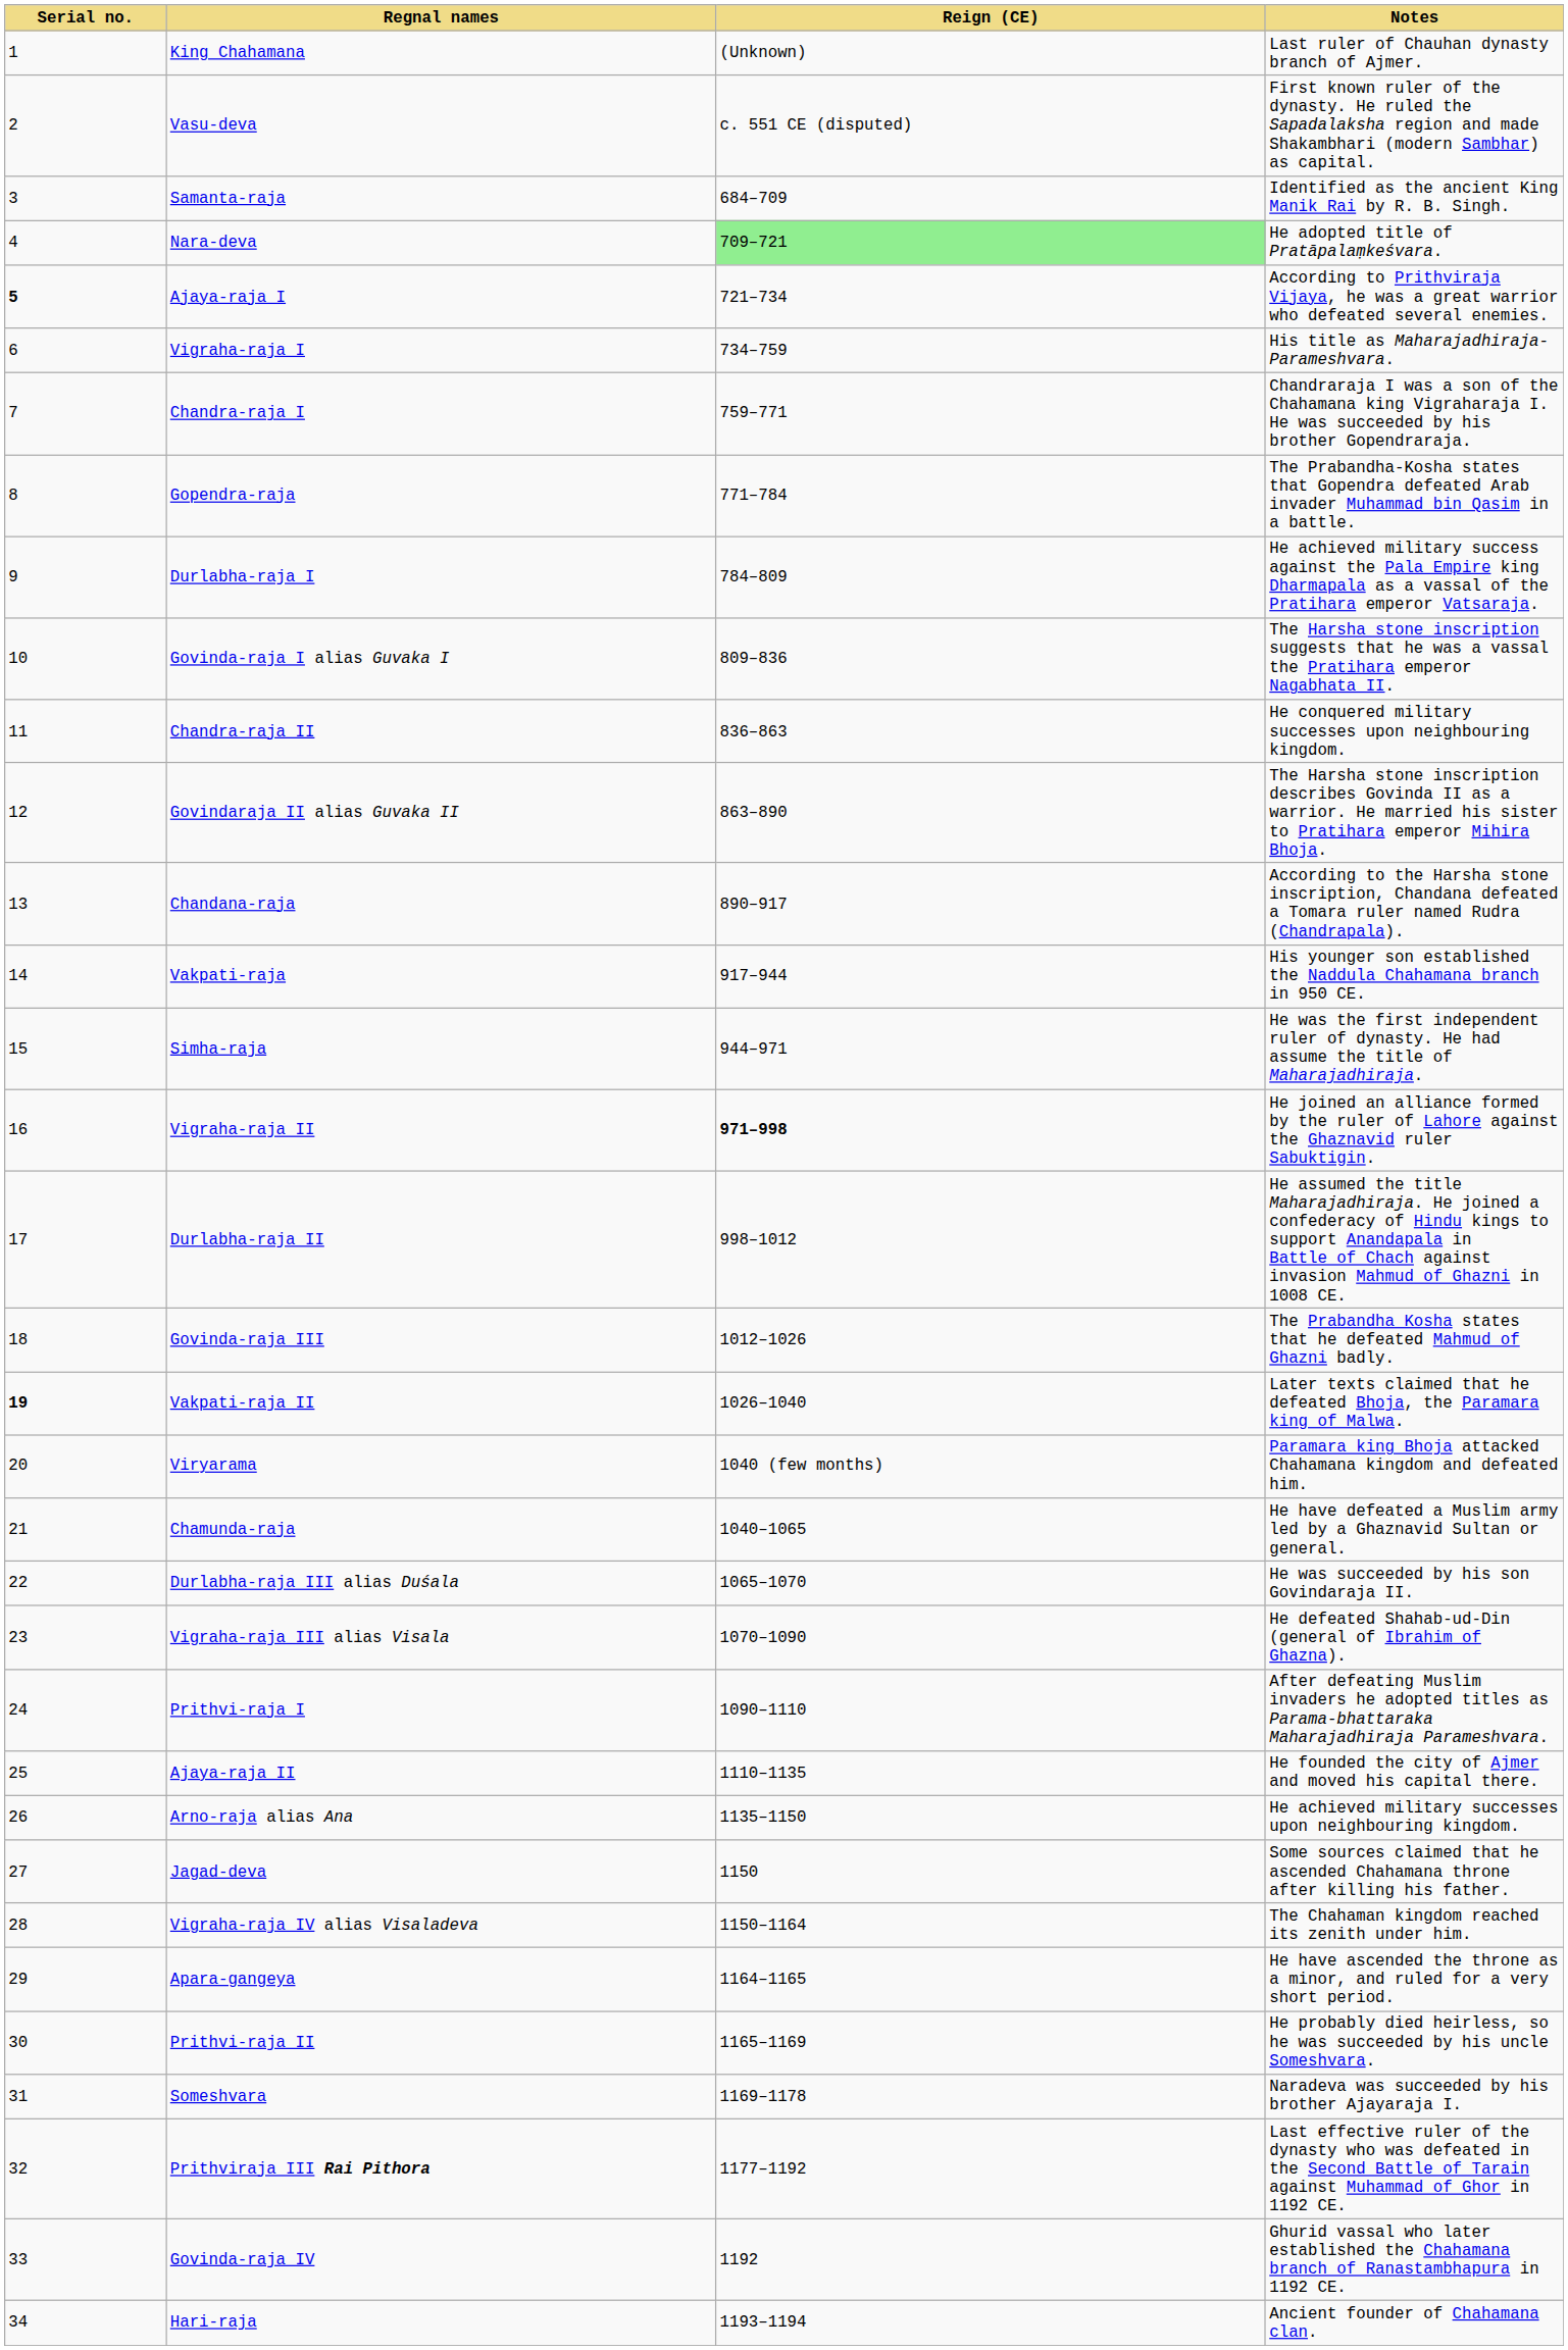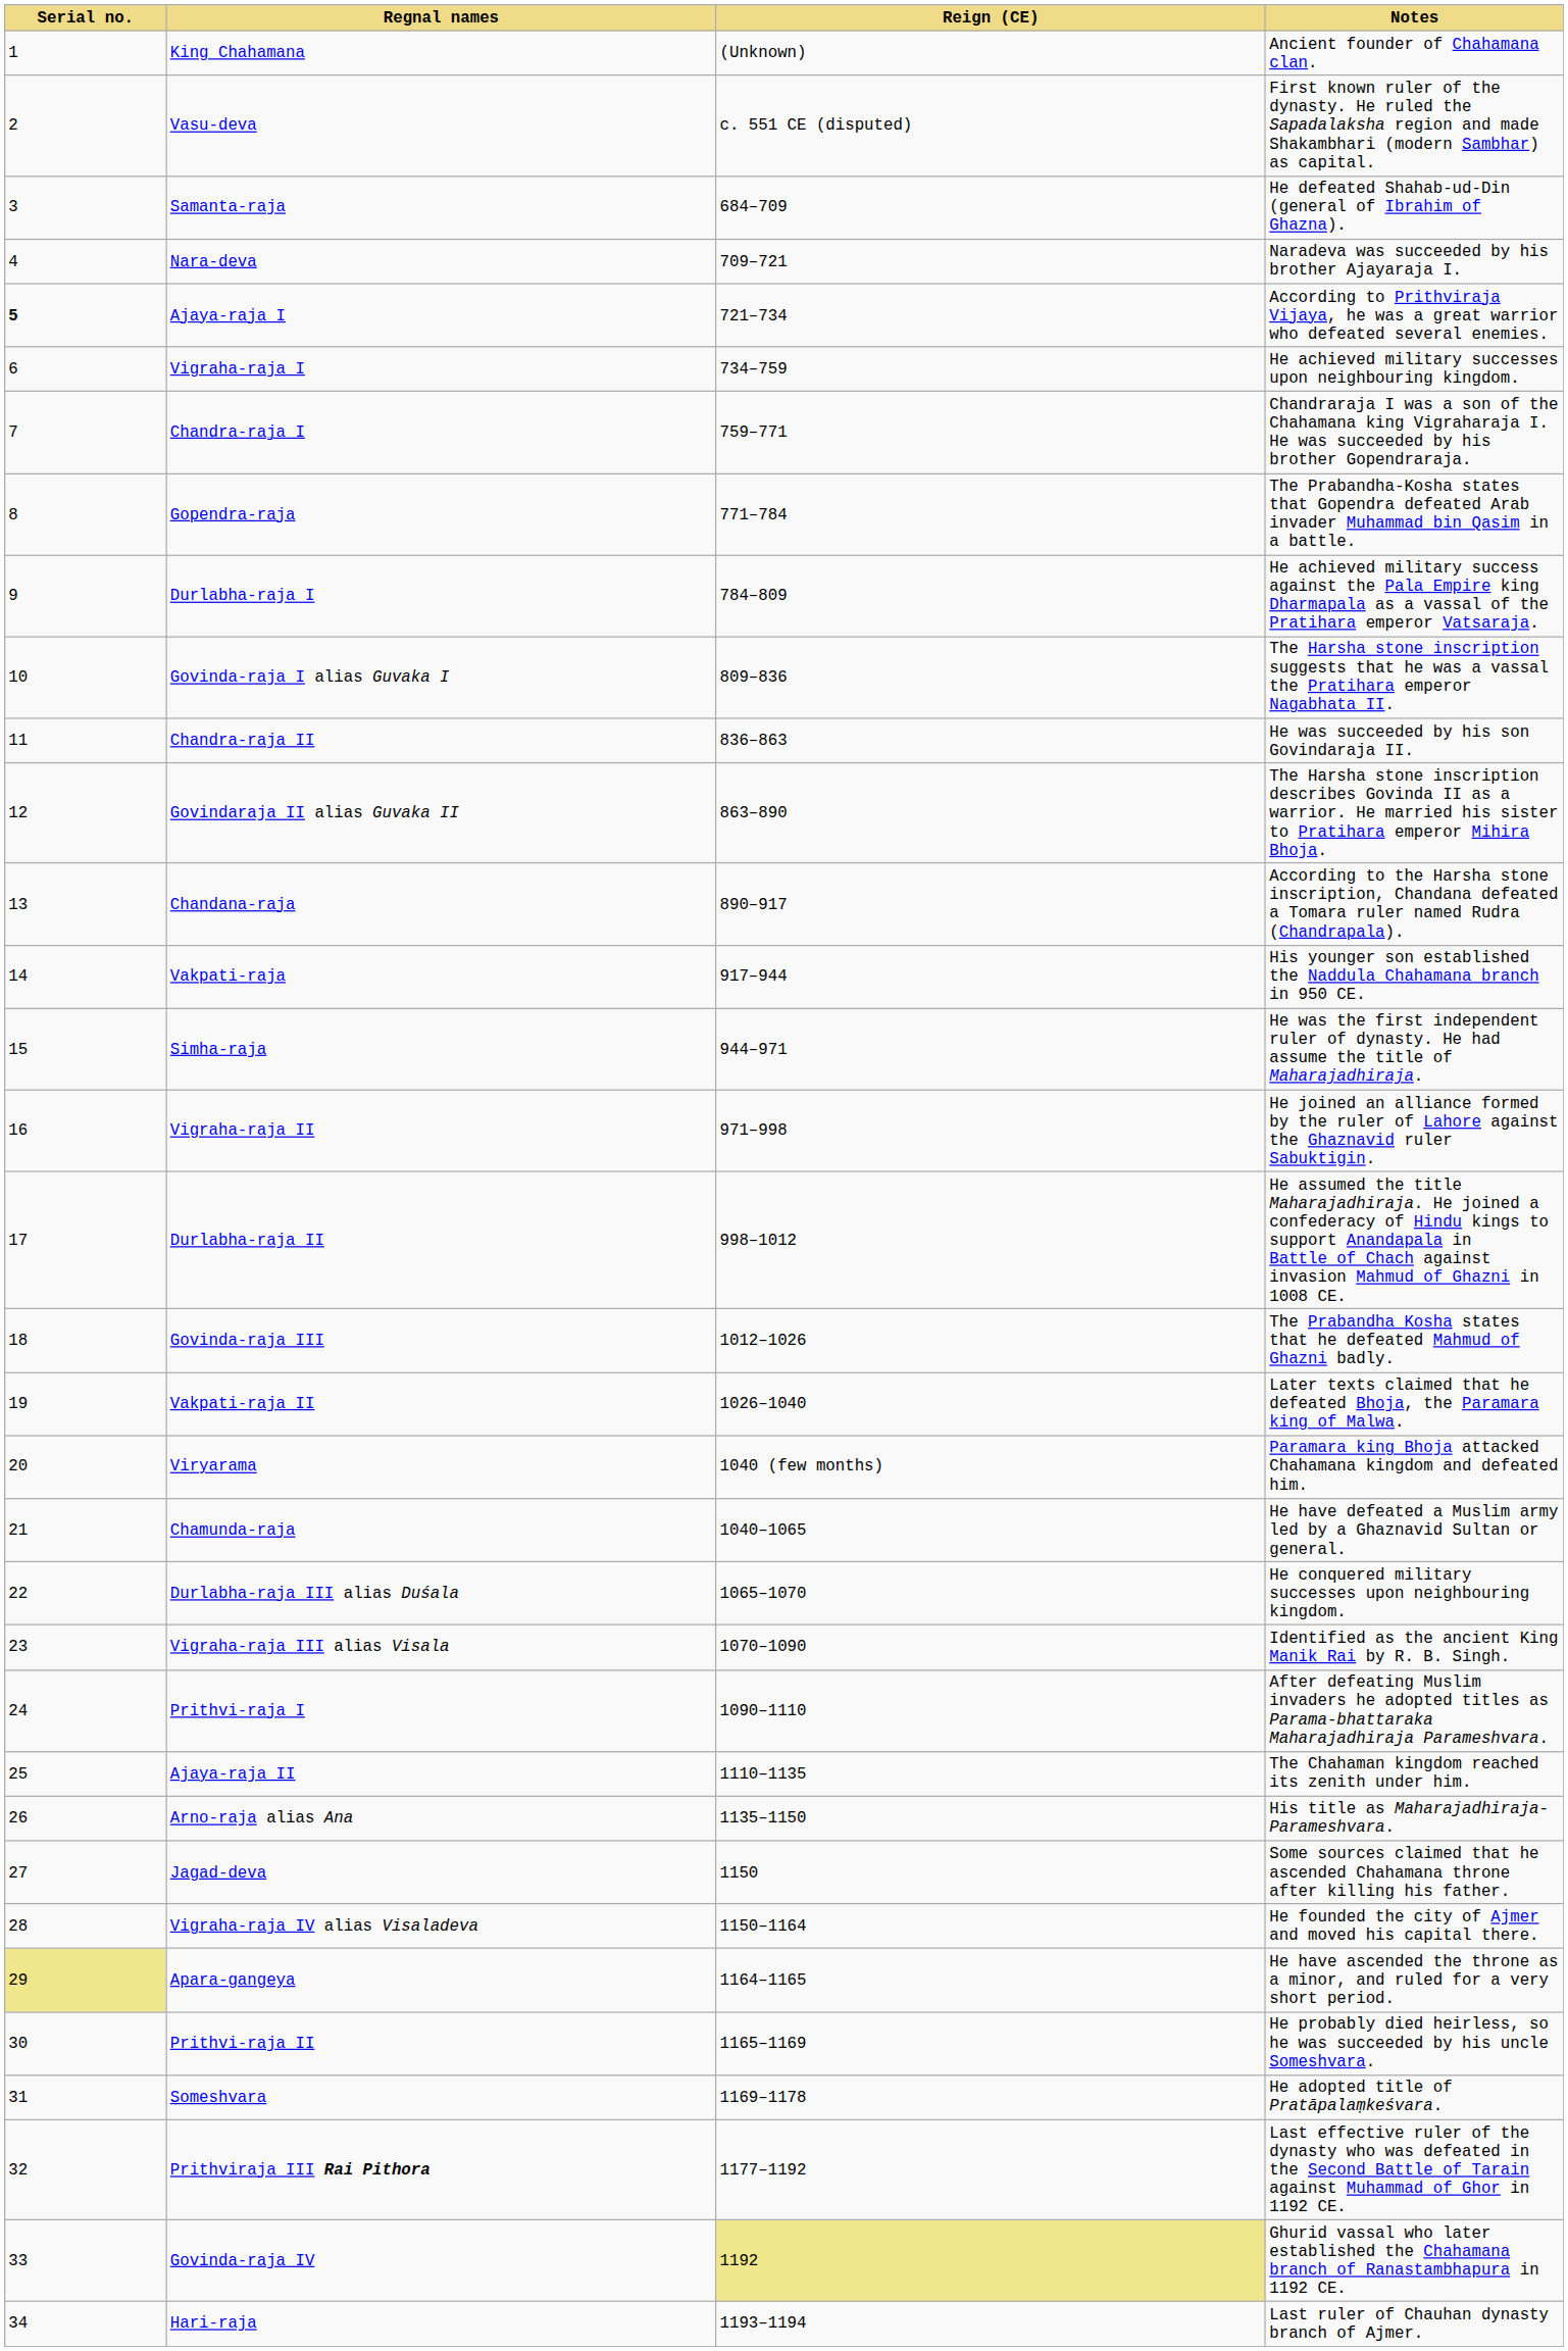King Chahamana | Notes: Last ruler of Chauhan dynasty branch of Ajmer. -> Ancient founder of Chahamana clan.
Samanta-raja | Notes: Identified as the ancient King Manik Rai by R. B. Singh. -> He defeated Shahab-ud-Din (general of Ibrahim of Ghazna).
Nara-deva | Reign (CE): lightgreen background -> no background
Nara-deva | Notes: He adopted title of Pratāpalaṃkeśvara. -> Naradeva was succeeded by his brother Ajayaraja I.
Vigraha-raja I | Notes: His title as Maharajadhiraja-Parameshvara. -> He achieved military successes upon neighbouring kingdom.
Chandra-raja II | Notes: He conquered military successes upon neighbouring kingdom. -> He was succeeded by his son Govindaraja II.
Vigraha-raja II | Reign (CE): bold -> normal
Vakpati-raja II | Serial no.: bold -> normal
Durlabha-raja III alias Duśala | Notes: He was succeeded by his son Govindaraja II. -> He conquered military successes upon neighbouring kingdom.
Vigraha-raja III alias Visala | Notes: He defeated Shahab-ud-Din (general of Ibrahim of Ghazna). -> Identified as the ancient King Manik Rai by R. B. Singh.
Ajaya-raja II | Notes: He founded the city of Ajmer and moved his capital there. -> The Chahaman kingdom reached its zenith under him.
Arno-raja alias Ana | Notes: He achieved military successes upon neighbouring kingdom. -> His title as Maharajadhiraja-Parameshvara.
Vigraha-raja IV alias Visaladeva | Notes: The Chahaman kingdom reached its zenith under him. -> He founded the city of Ajmer and moved his capital there.
Apara-gangeya | Serial no.: no background -> khaki background
Someshvara | Notes: Naradeva was succeeded by his brother Ajayaraja I. -> He adopted title of Pratāpalaṃkeśvara.
Govinda-raja IV | Reign (CE): no background -> khaki background
Hari-raja | Notes: Ancient founder of Chahamana clan. -> Last ruler of Chauhan dynasty branch of Ajmer.
